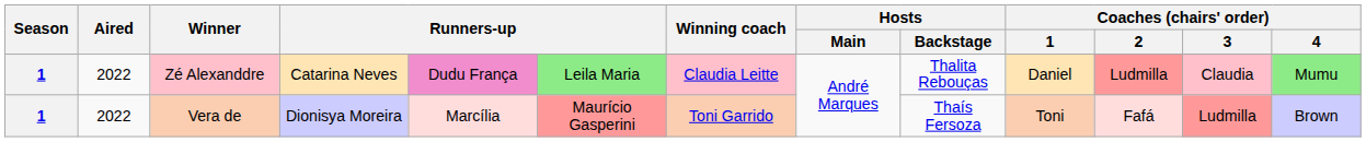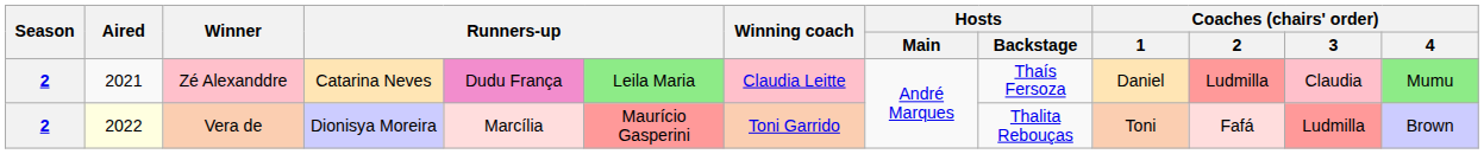Zé Alexanddre | Season: 1 -> 2
Zé Alexanddre | Aired: 2022 -> 2021
Zé Alexanddre | Hosts / Backstage: Thalita Rebouças -> Thaís Fersoza
Vera de | Season: 1 -> 2
Vera de | Aired: no background -> lightyellow background
Vera de | Hosts / Backstage: Thaís Fersoza -> Thalita Rebouças
